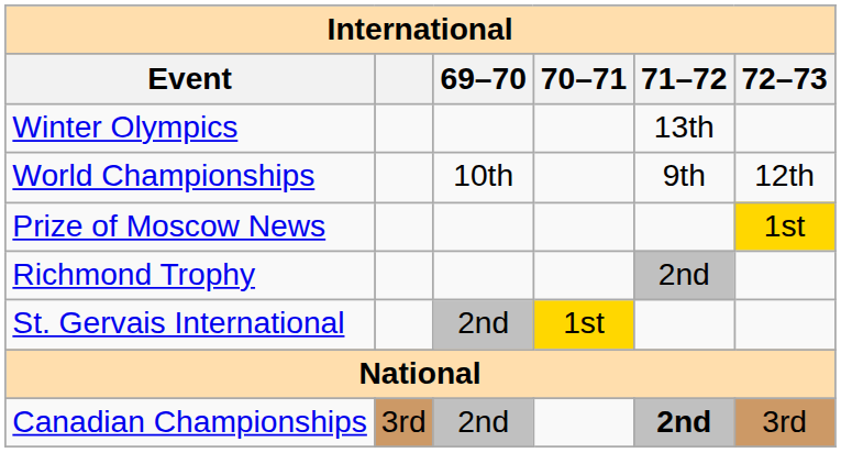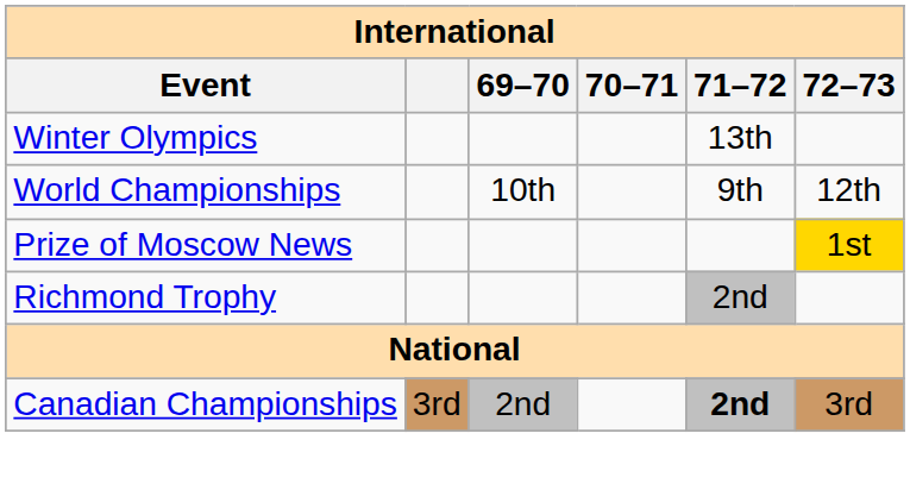- row: St. Gervais International | 2nd | 1st
